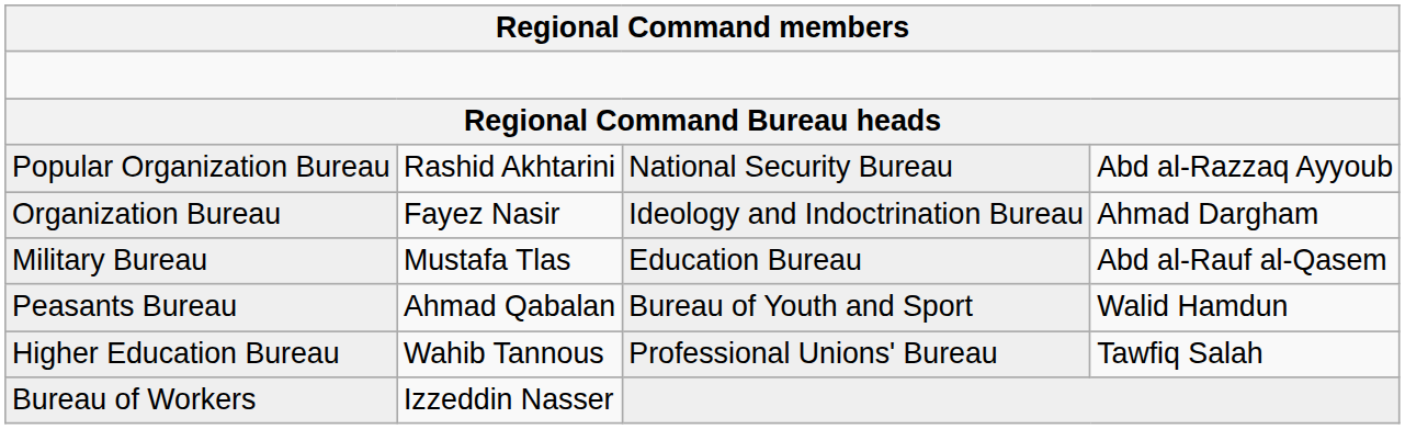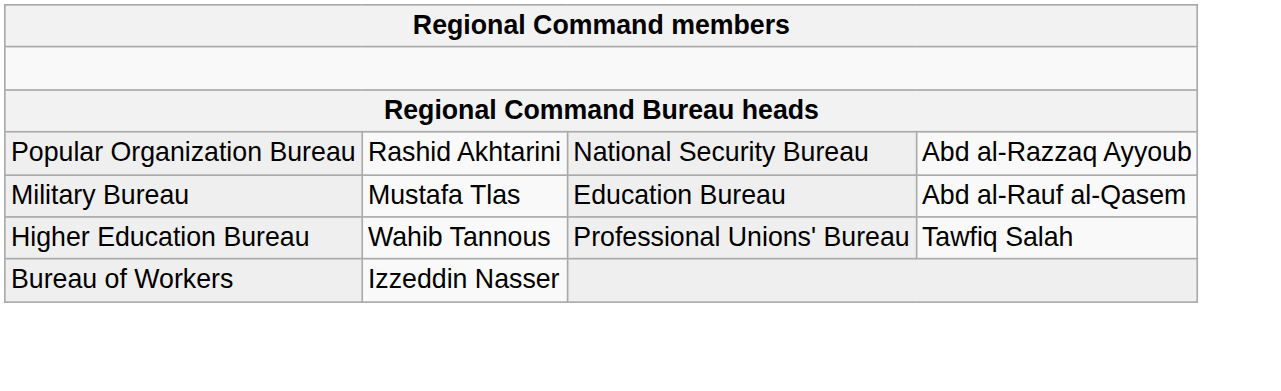- row: Organization Bureau | Fayez Nasir | Ideology and Indoctrination Bureau | Ahmad Dargham
- row: Peasants Bureau | Ahmad Qabalan | Bureau of Youth and Sport | Walid Hamdun
